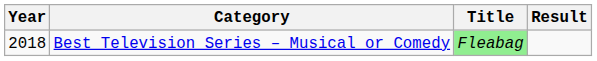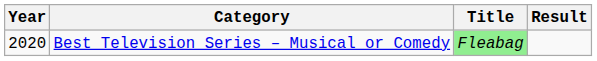Best Television Series – Musical or Comedy | Year: 2018 -> 2020
